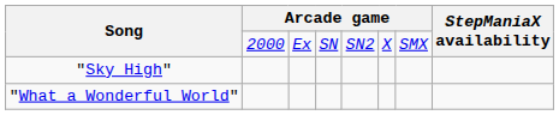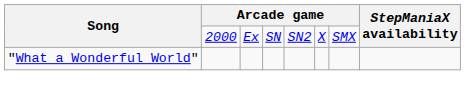- row: "Sky High"
